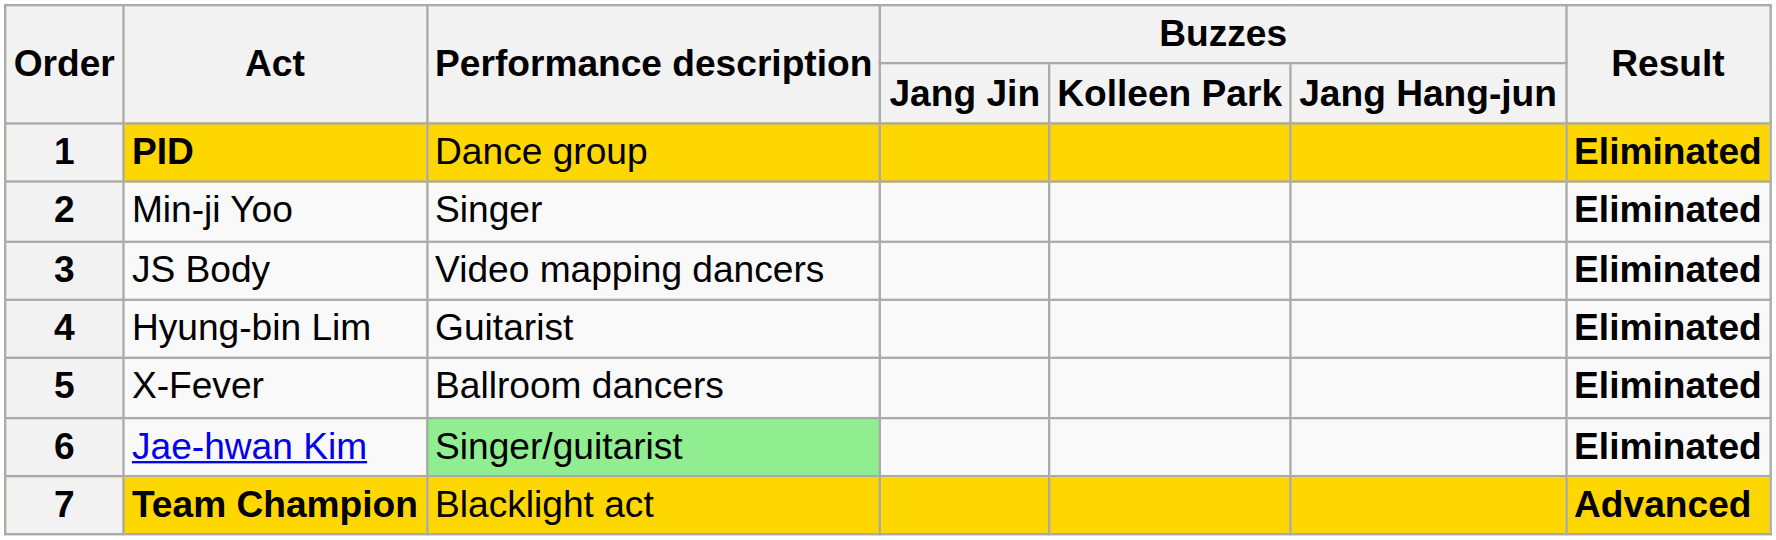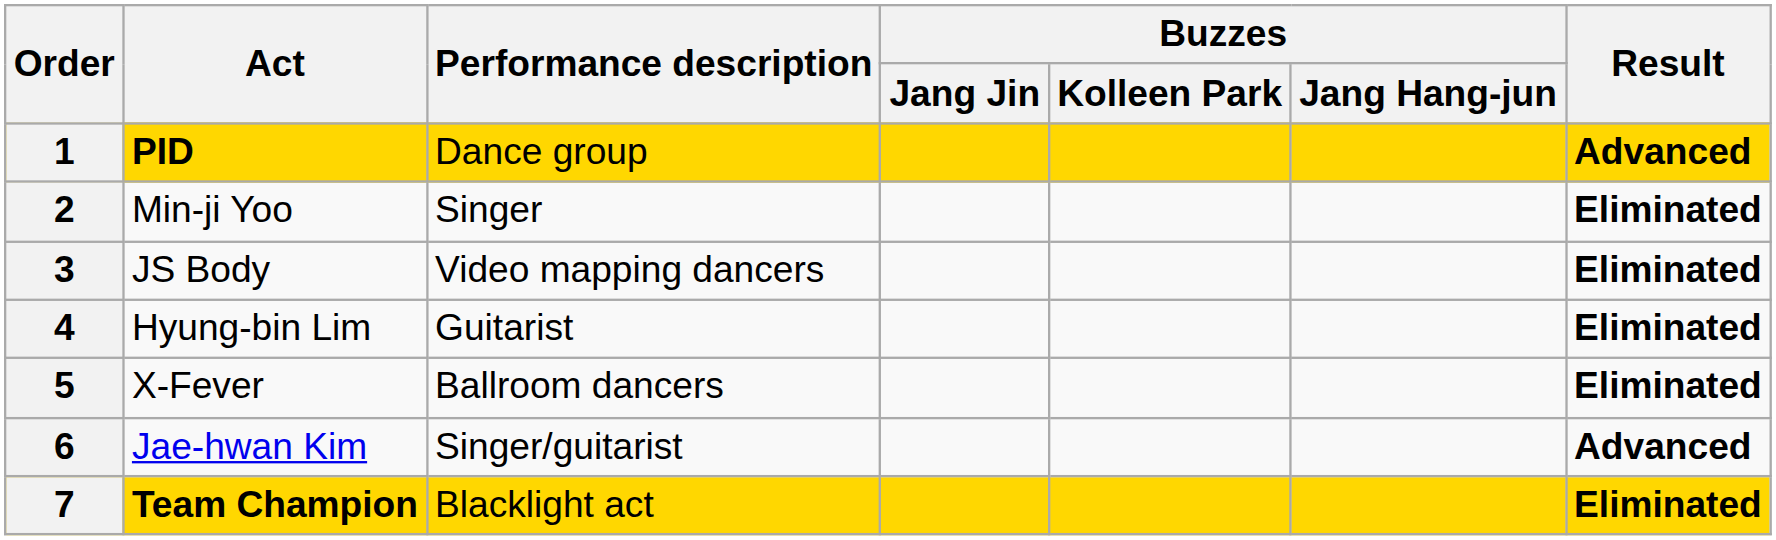1 | column 7: Eliminated -> Advanced
6 | Performance description: lightgreen background -> no background
6 | column 7: Eliminated -> Advanced
7 | column 7: Advanced -> Eliminated
